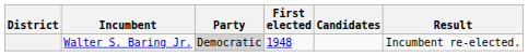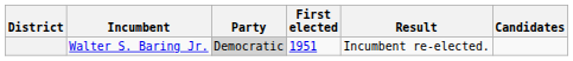columns swapped: Result <-> Candidates
Walter S. Baring Jr. | First elected: 1948 -> 1951
